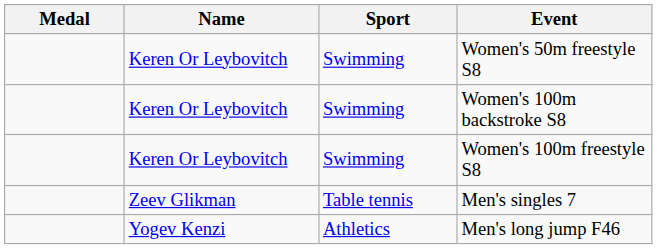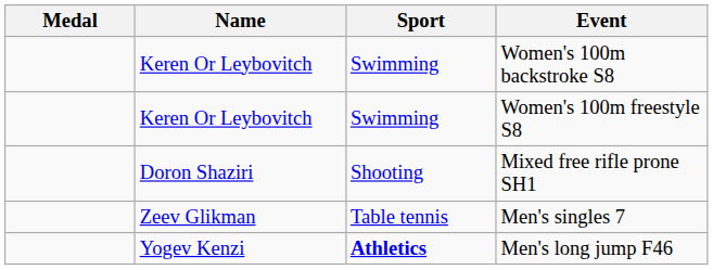- row: Keren Or Leybovitch | Swimming | Women's 50m freestyle S8
+ row: Doron Shaziri | Shooting | Mixed free rifle prone SH1
Men's long jump F46 | Sport: normal -> bold
